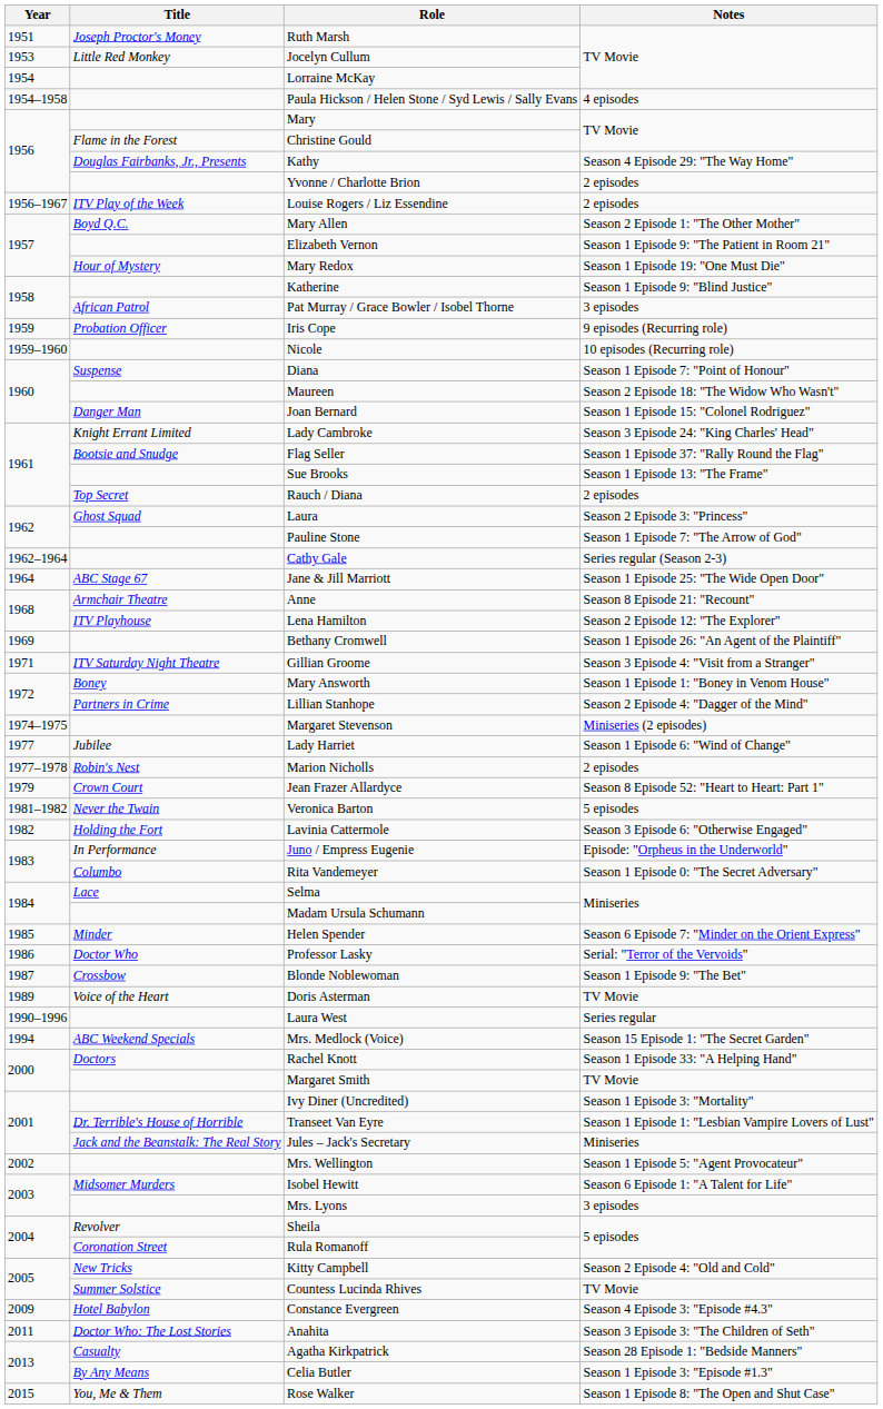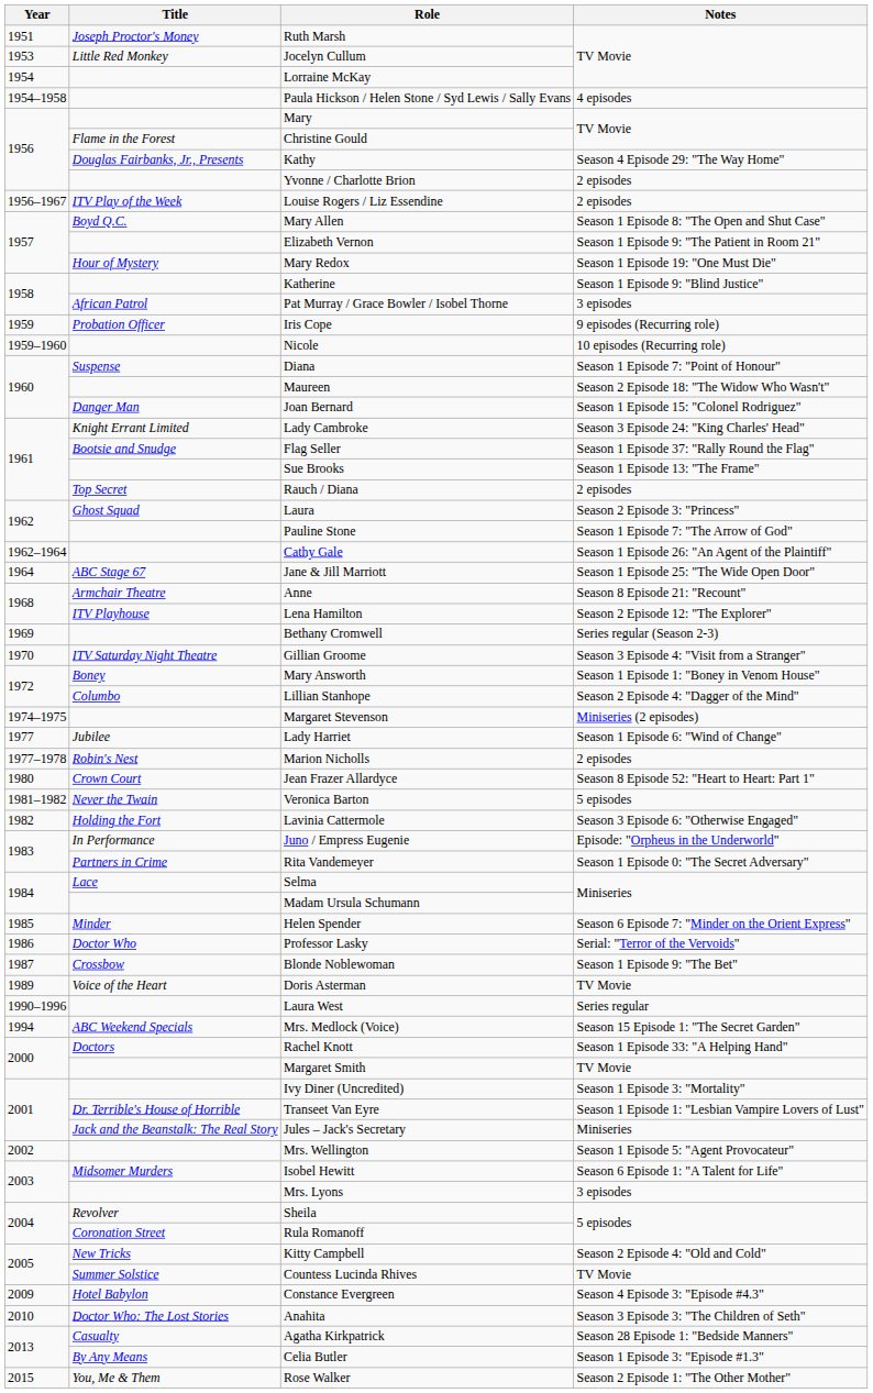Mary Allen | Notes: Season 2 Episode 1: "The Other Mother" -> Season 1 Episode 8: "The Open and Shut Case"
Cathy Gale | Notes: Series regular (Season 2-3) -> Season 1 Episode 26: "An Agent of the Plaintiff"
Bethany Cromwell | Notes: Season 1 Episode 26: "An Agent of the Plaintiff" -> Series regular (Season 2-3)
Gillian Groome | Year: 1971 -> 1970
Lillian Stanhope | Title: Partners in Crime -> Columbo
Jean Frazer Allardyce | Year: 1979 -> 1980
Rita Vandemeyer | Title: Columbo -> Partners in Crime
Anahita | Year: 2011 -> 2010
Rose Walker | Notes: Season 1 Episode 8: "The Open and Shut Case" -> Season 2 Episode 1: "The Other Mother"
